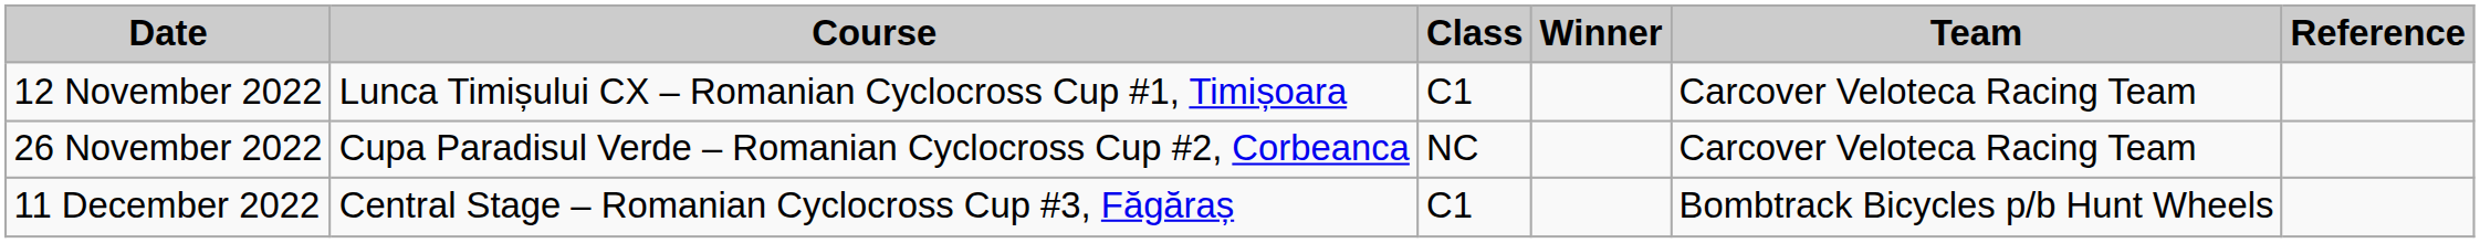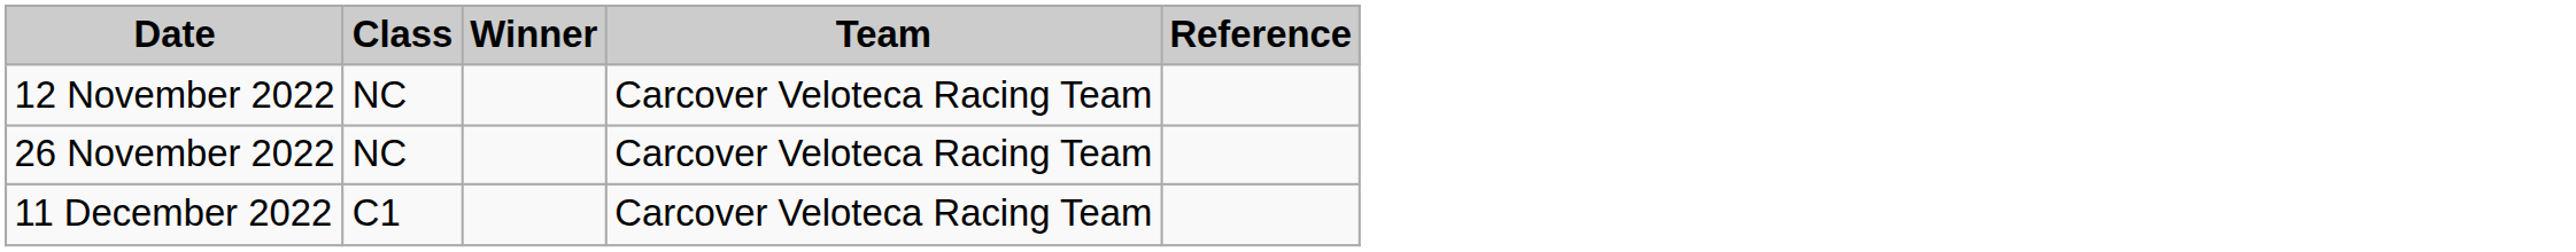- column: Course | Lunca Timișului CX – Romanian Cyclocross Cup #1, Timișoara | Cupa Paradisul Verde – Romanian Cyclocross Cup #2, Corbeanca | Central Stage – Romanian Cyclocross Cup #3, Făgăraș
12 November 2022 | Class: C1 -> NC
11 December 2022 | Team: Bombtrack Bicycles p/b Hunt Wheels -> Carcover Veloteca Racing Team
